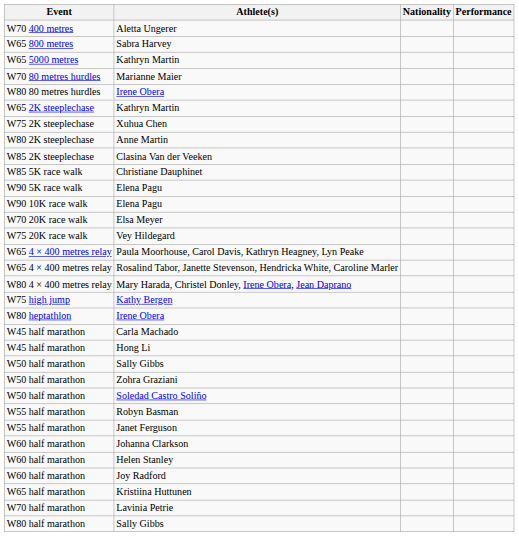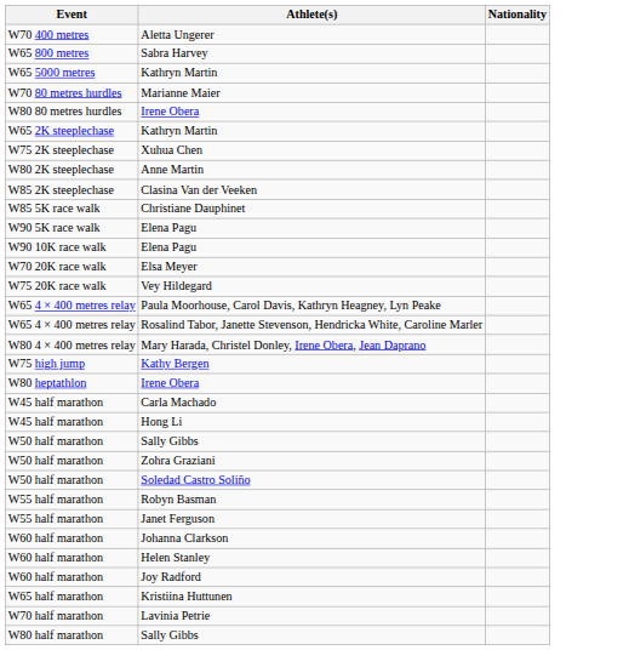- column: Performance
